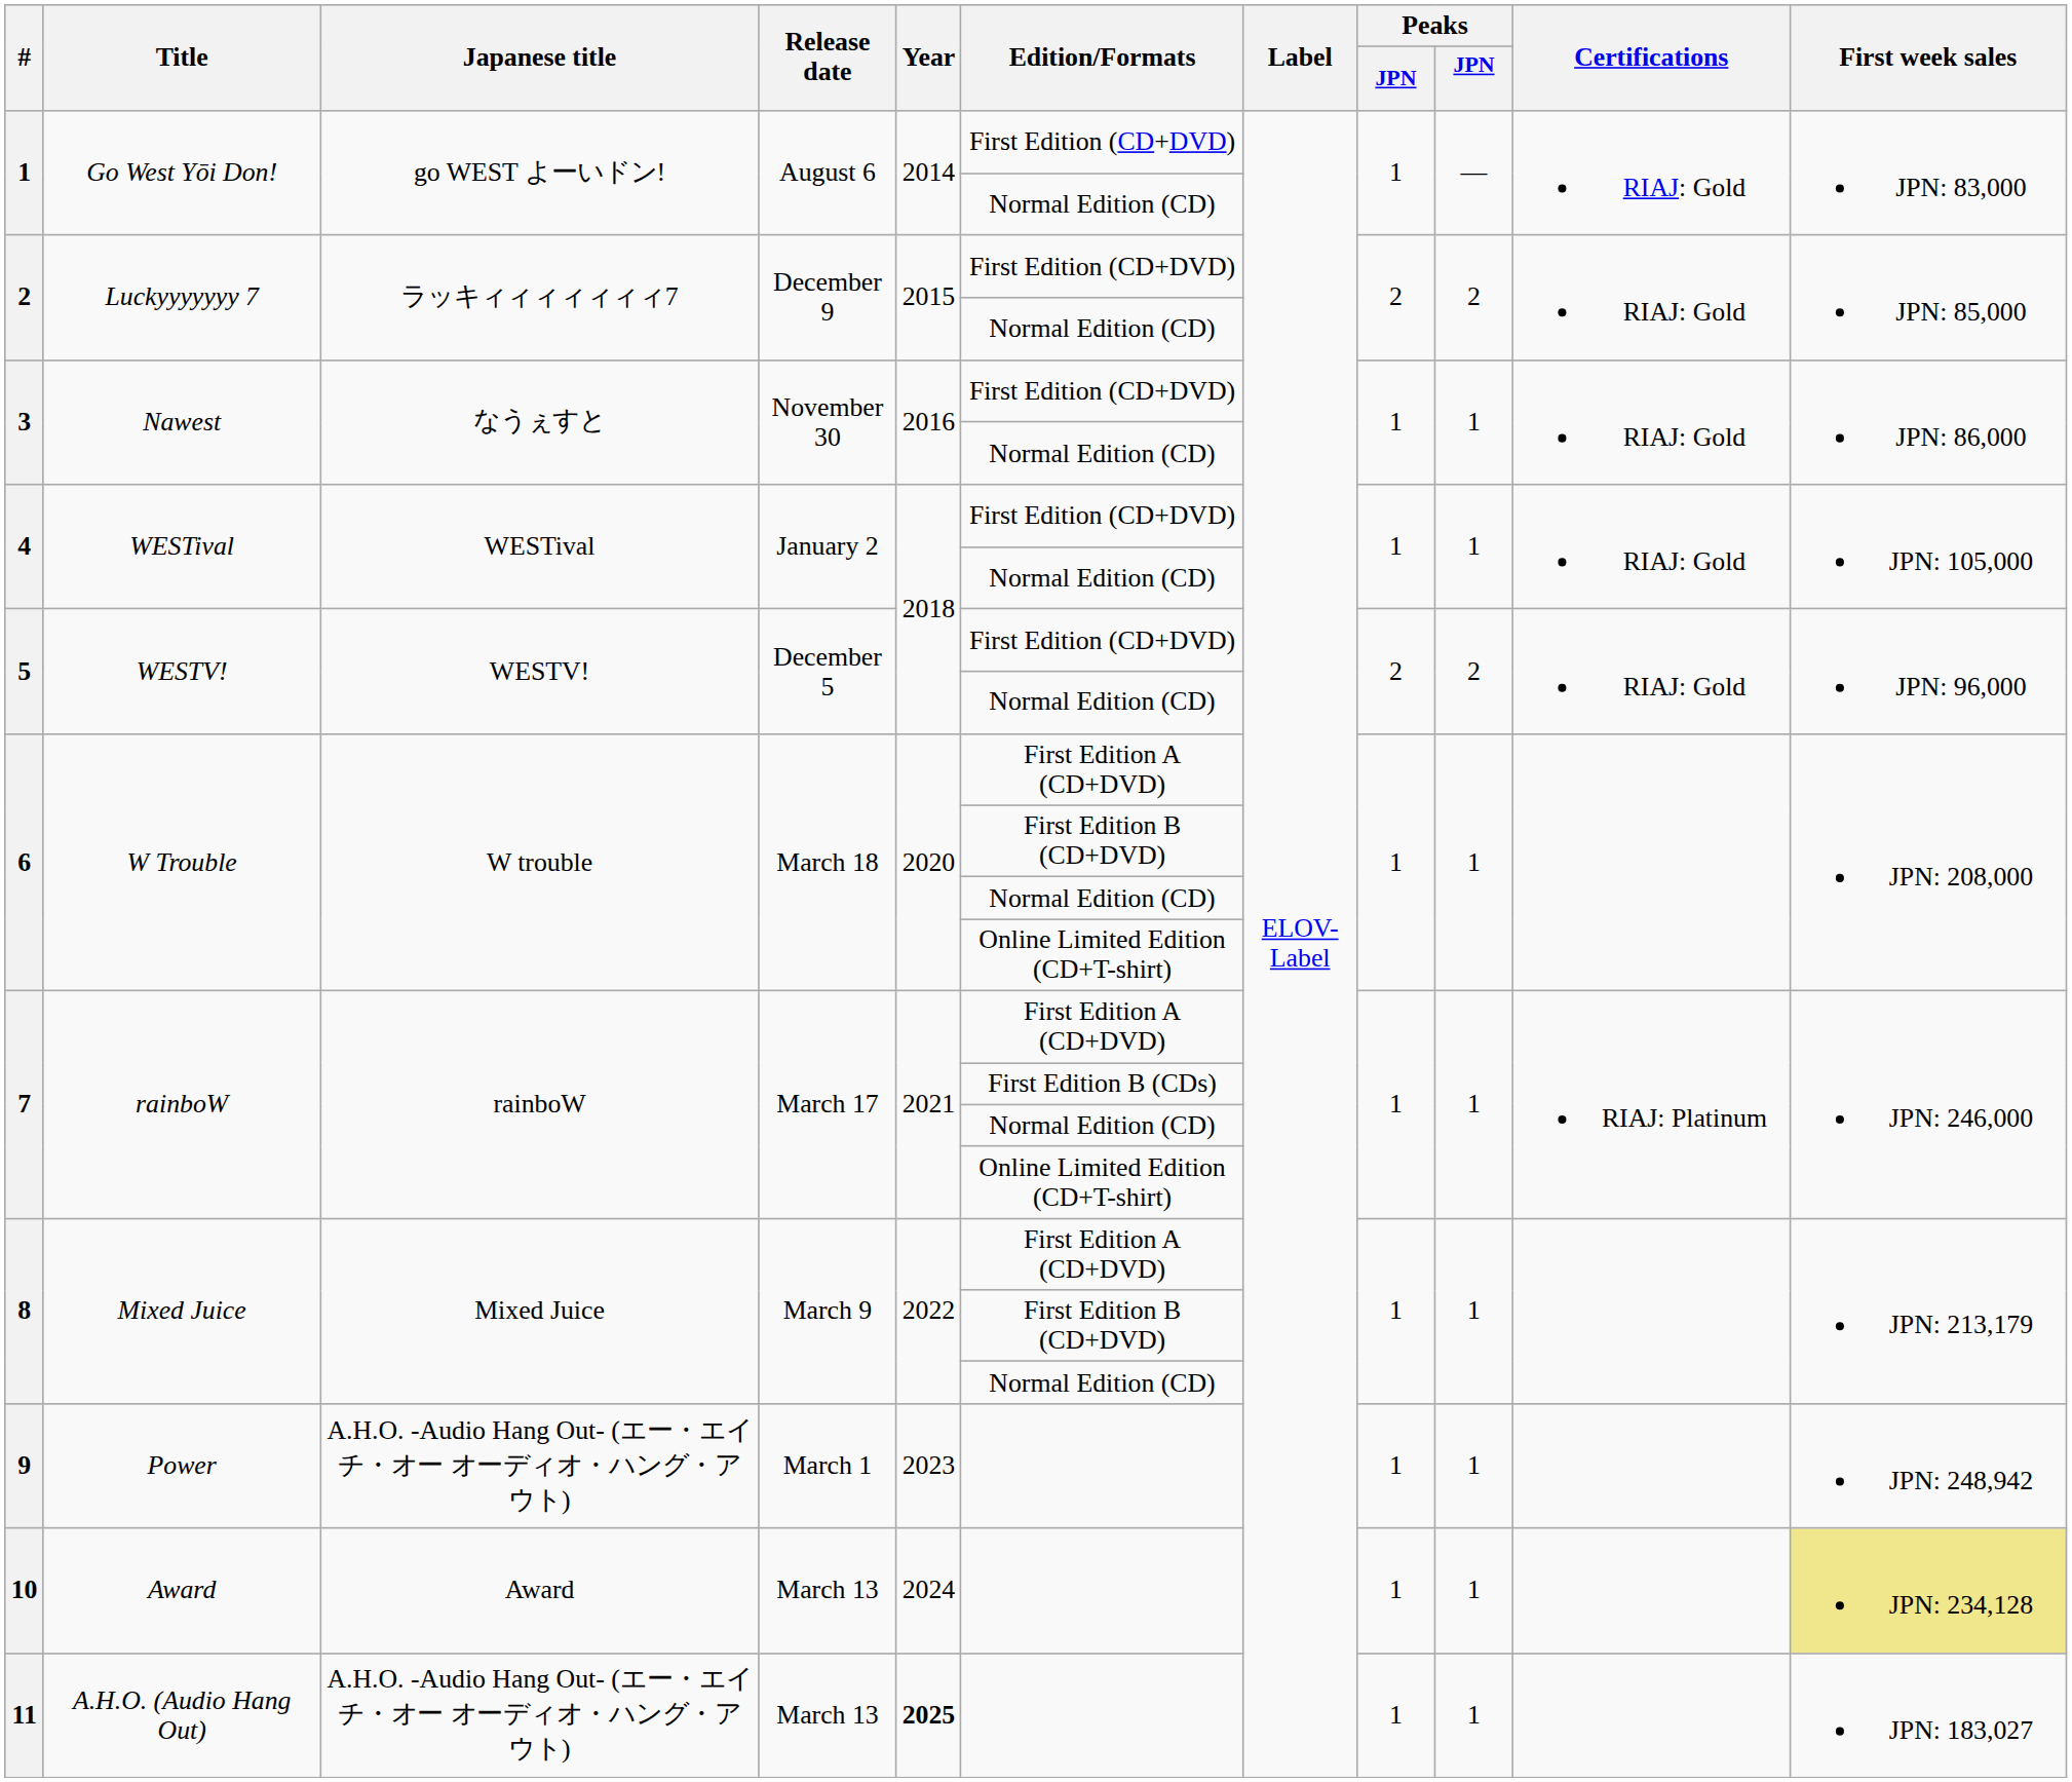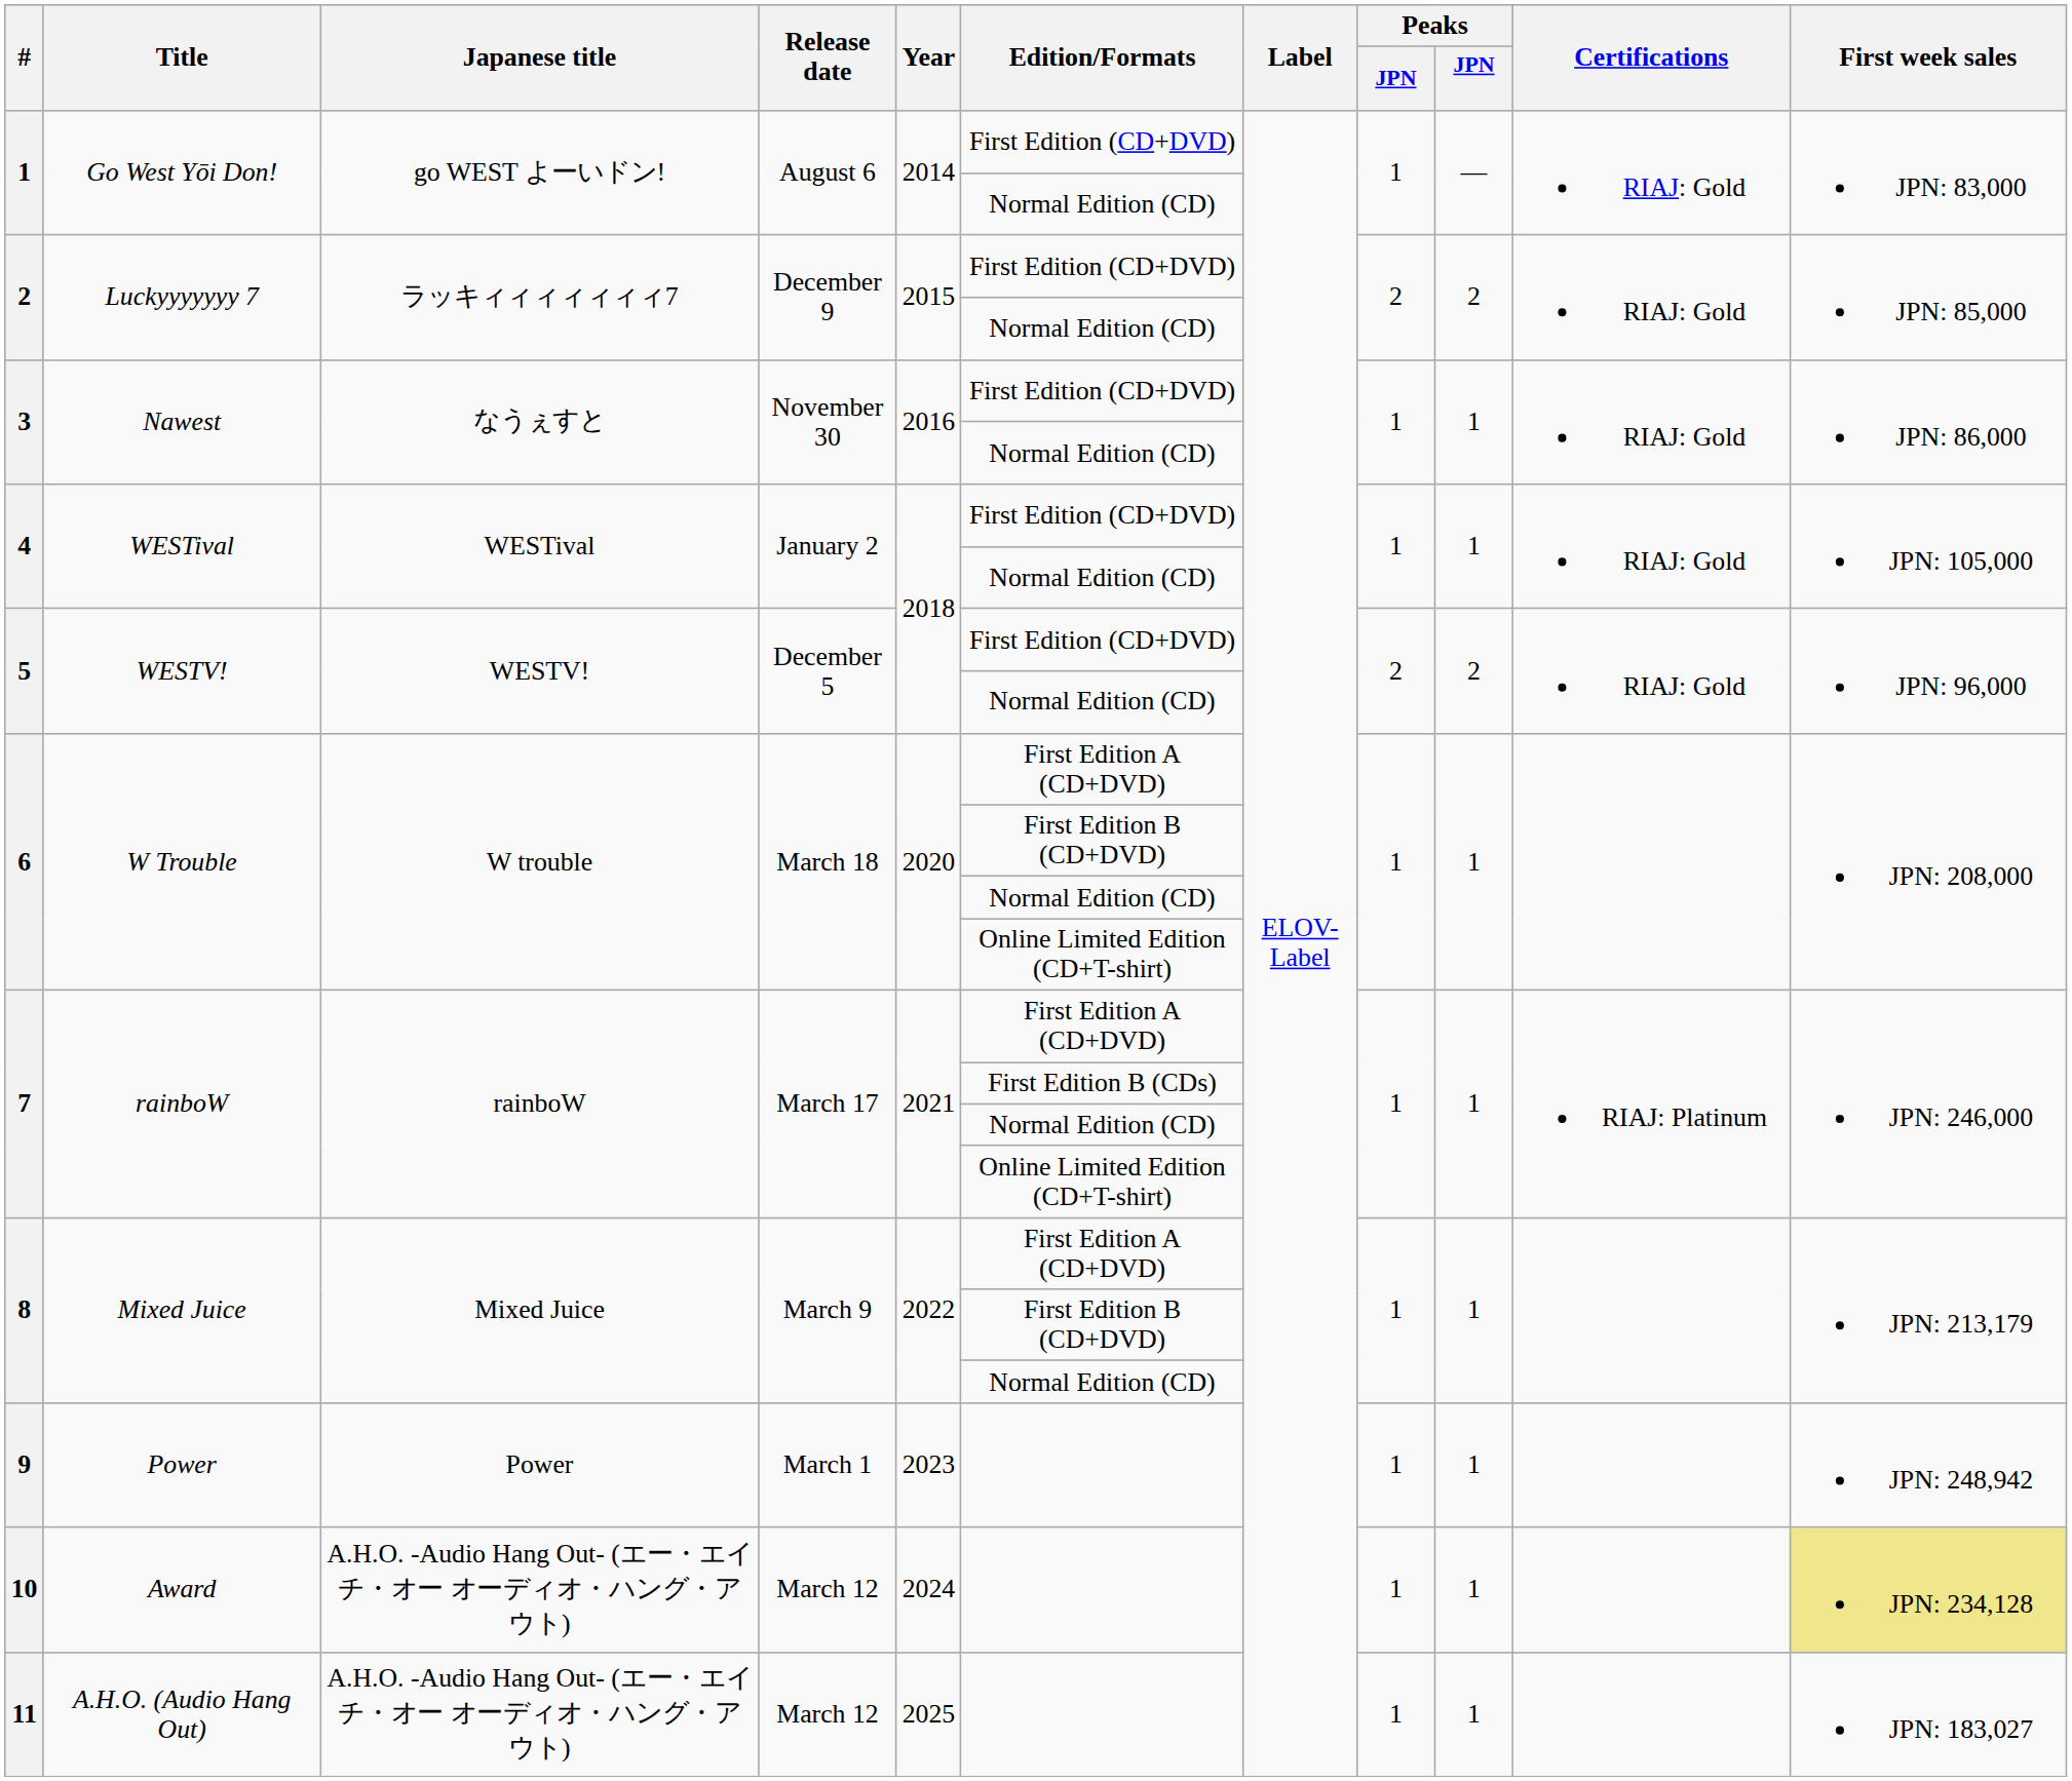9 | Japanese title: A.H.O. -Audio Hang Out- (エー・エイチ・オー オーディオ・ハング・アウト) -> Power
10 | Japanese title: Award -> A.H.O. -Audio Hang Out- (エー・エイチ・オー オーディオ・ハング・アウト)
10 | Release date: March 13 -> March 12
11 | Release date: March 13 -> March 12
11 | Year: bold -> normal
